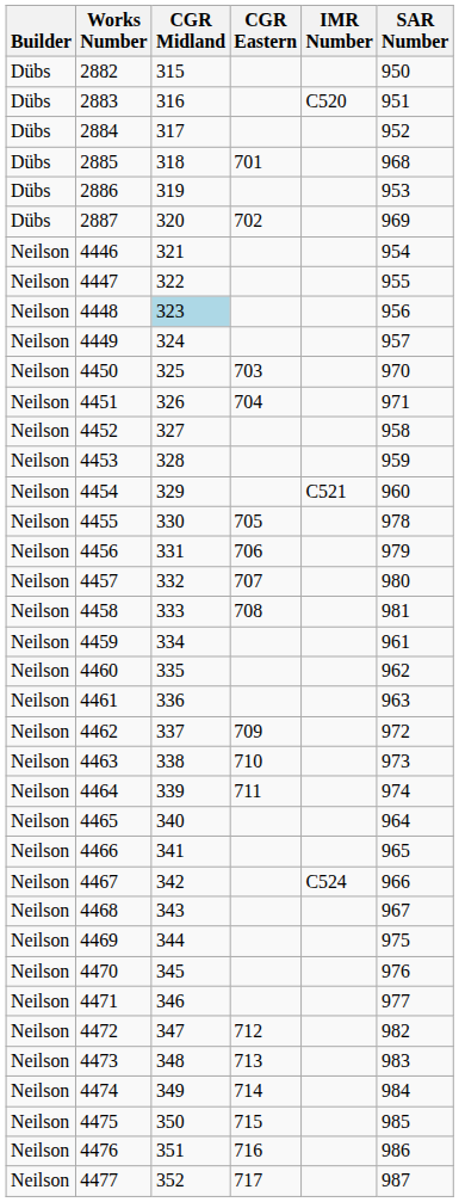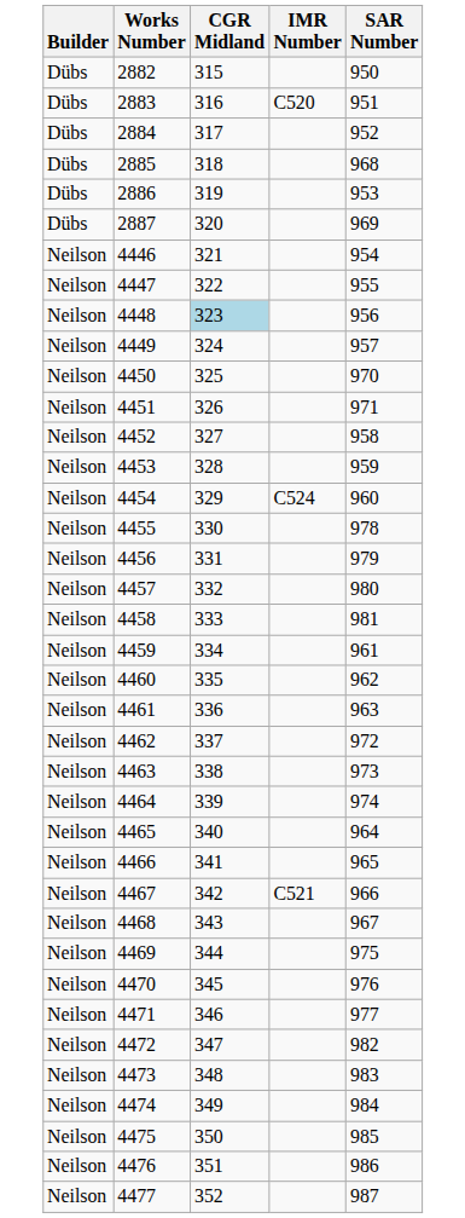- column: CGR Eastern | 701 | 702 | 703 | 704 | 705 | 706 | 707 | 708 | 709 | 710 | 711 | 712 | 713 | 714 | 715 | 716 | 717
4454 | IMR Number: C521 -> C524
4467 | IMR Number: C524 -> C521
